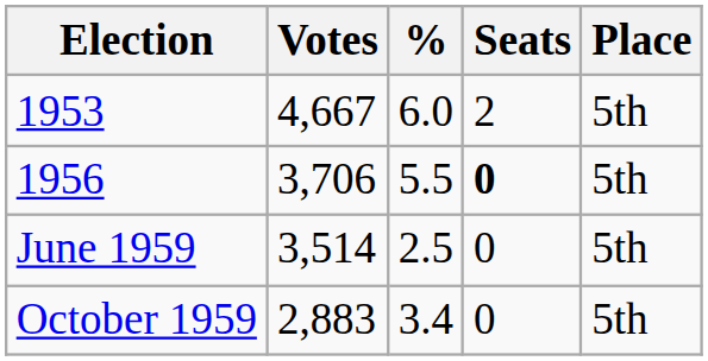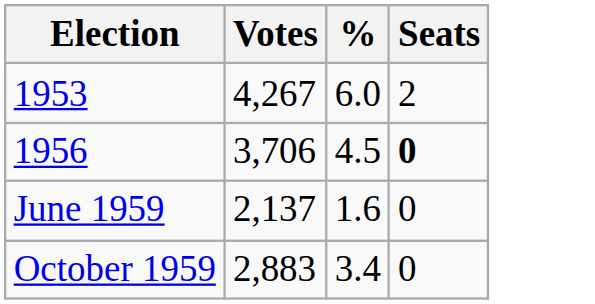- column: Place | 5th | 5th | 5th | 5th
1953 | Votes: 4,667 -> 4,267
1956 | %: 5.5 -> 4.5
June 1959 | Votes: 3,514 -> 2,137
June 1959 | %: 2.5 -> 1.6
